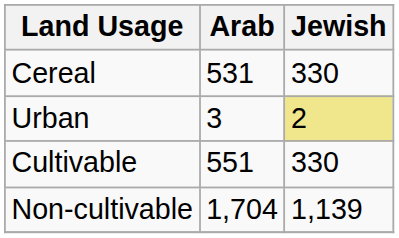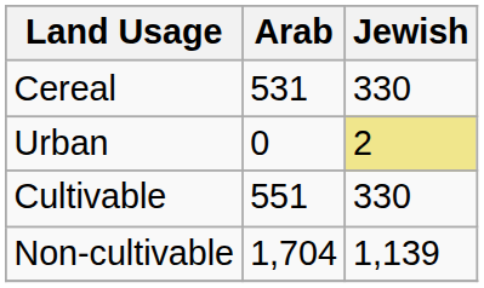Urban | Arab: 3 -> 0
